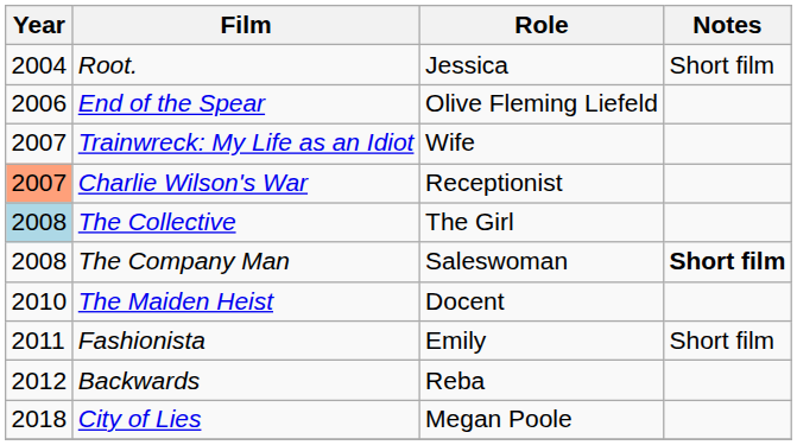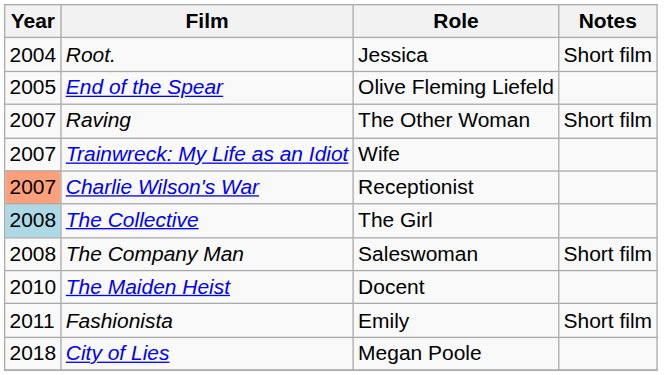End of the Spear | Year: 2006 -> 2005
+ row: 2007 | Raving | The Other Woman | Short film
The Company Man | Notes: bold -> normal
- row: 2012 | Backwards | Reba
